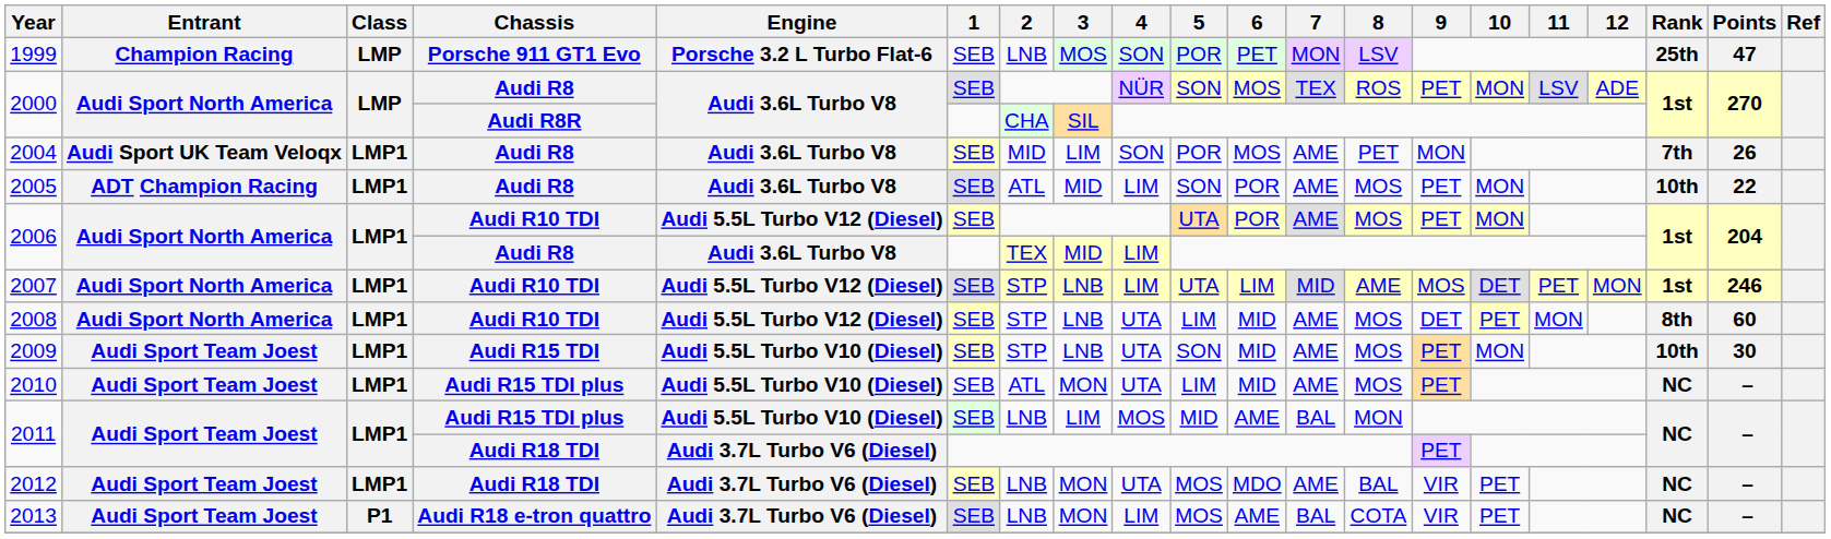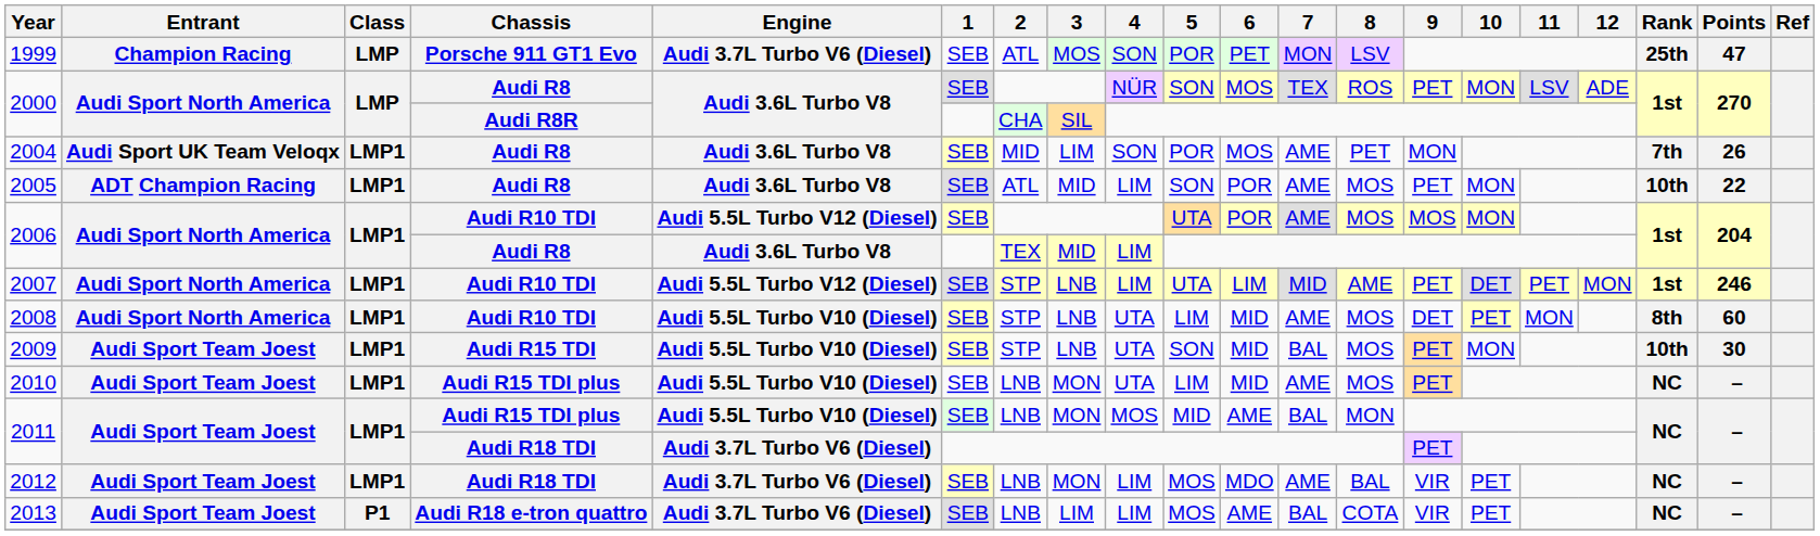1999 | Engine: Porsche 3.2 L Turbo Flat-6 -> Audi 3.7L Turbo V6 (Diesel)
1999 | 2: LNB -> ATL
2006 / Audi R10 TDI | 9: PET -> MOS
2007 | 9: MOS -> PET
2008 | Engine: Audi 5.5L Turbo V12 (Diesel) -> Audi 5.5L Turbo V10 (Diesel)
2009 | 7: AME -> BAL
2010 | 2: ATL -> LNB
2011 / Audi R15 TDI plus | 3: LIM -> MON
2012 | 4: UTA -> LIM
2013 | 3: MON -> LIM
